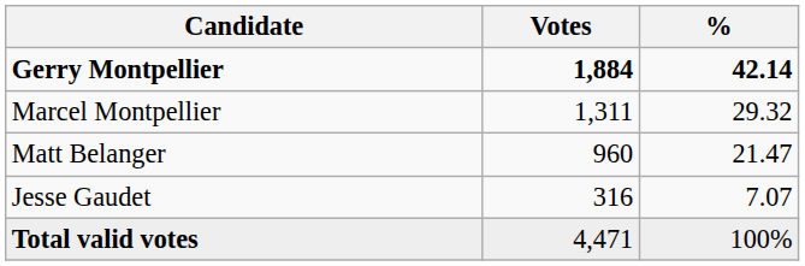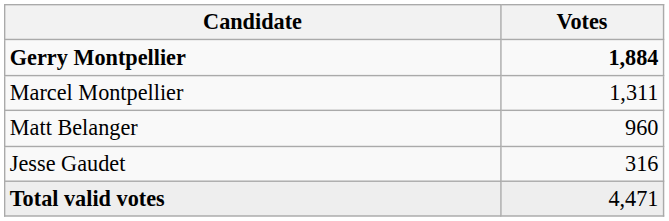- column: % | 42.14 | 29.32 | 21.47 | 7.07 | 100%
